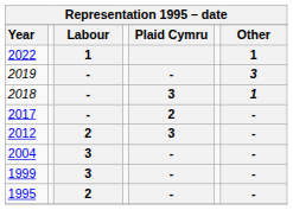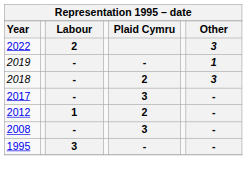2022 | Labour: 1 -> 2
2022 | Other: 1 -> 3
2019 | Other: 3 -> 1
2018 | Plaid Cymru: 3 -> 2
2018 | Other: 1 -> 3
2017 | Plaid Cymru: 2 -> 3
2012 | Labour: 2 -> 1
2012 | Plaid Cymru: 3 -> 2
+ row: 2008 | - | 3 | -
- row: 2004 | 3 | - | -
- row: 1999 | 3 | - | -
1995 | Labour: 2 -> 3
